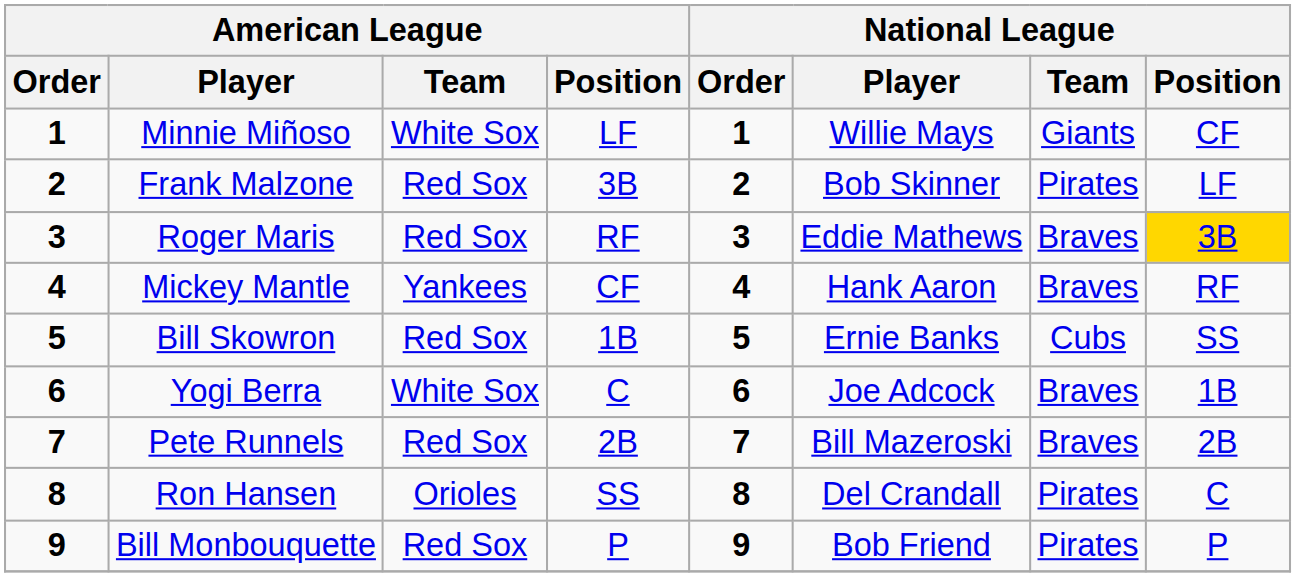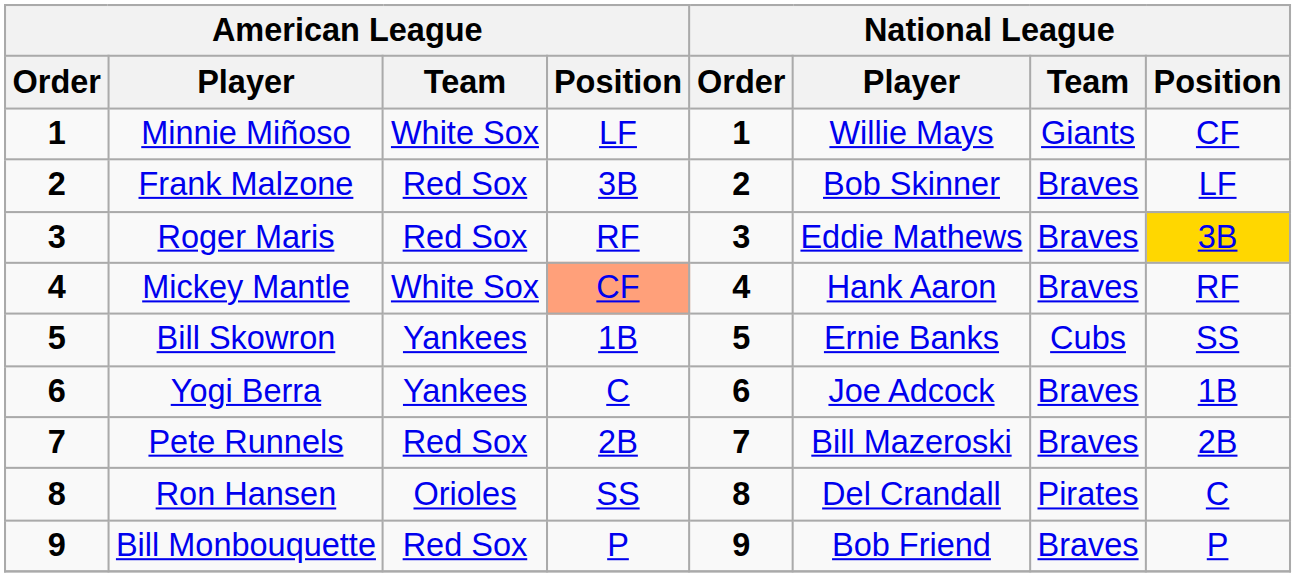Frank Malzone | National League / Team: Pirates -> Braves
Mickey Mantle | American League / Team: Yankees -> White Sox
Mickey Mantle | American League / Position: no background -> lightsalmon background
Bill Skowron | American League / Team: Red Sox -> Yankees
Yogi Berra | American League / Team: White Sox -> Yankees
Bill Monbouquette | National League / Team: Pirates -> Braves
